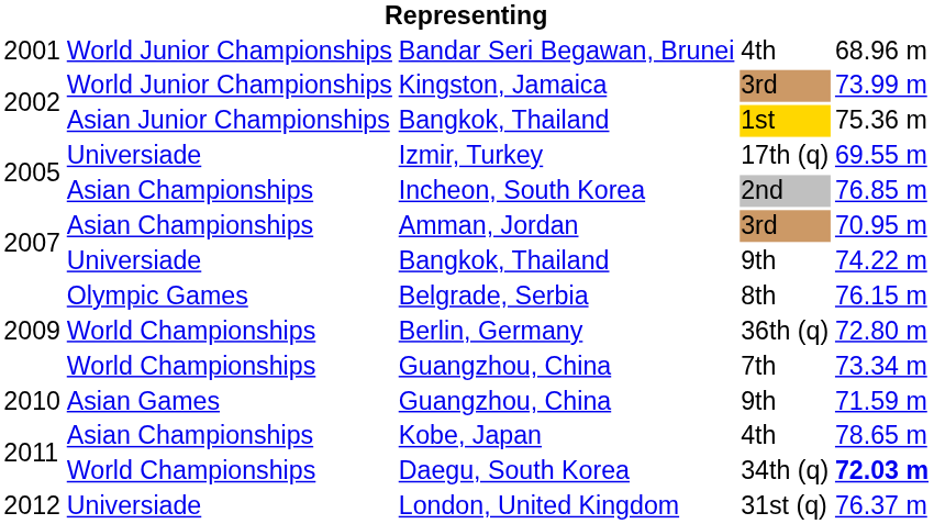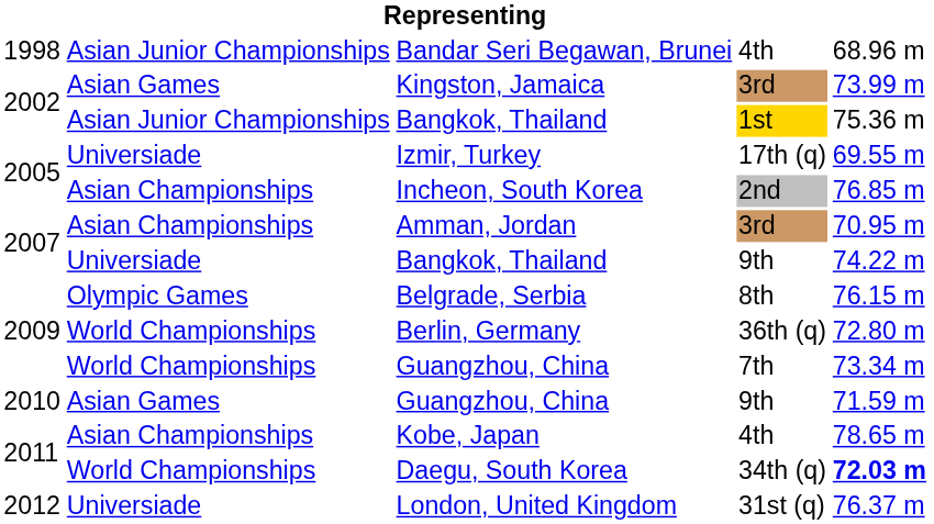Bandar Seri Begawan, Brunei | column 1: 2001 -> 1998
Bandar Seri Begawan, Brunei | column 2: World Junior Championships -> Asian Junior Championships
Kingston, Jamaica | column 2: World Junior Championships -> Asian Games
